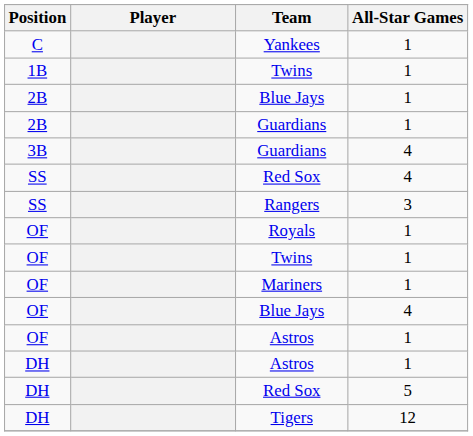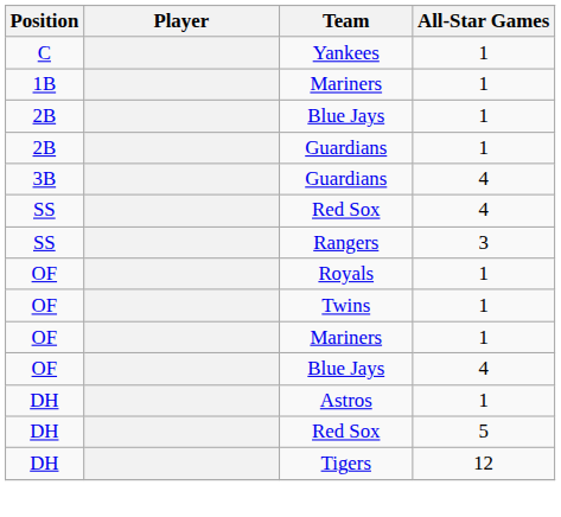- row: 1B | Twins | 1
+ row: 1B | Mariners | 1
- row: OF | Astros | 1
